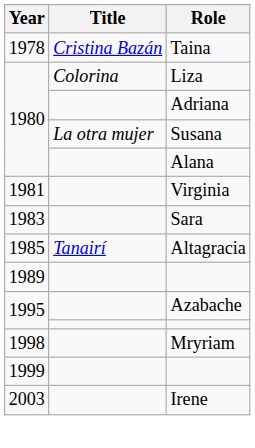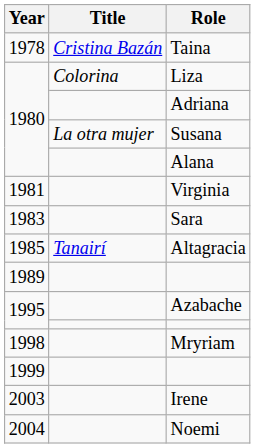+ row: 2004 | Noemi
